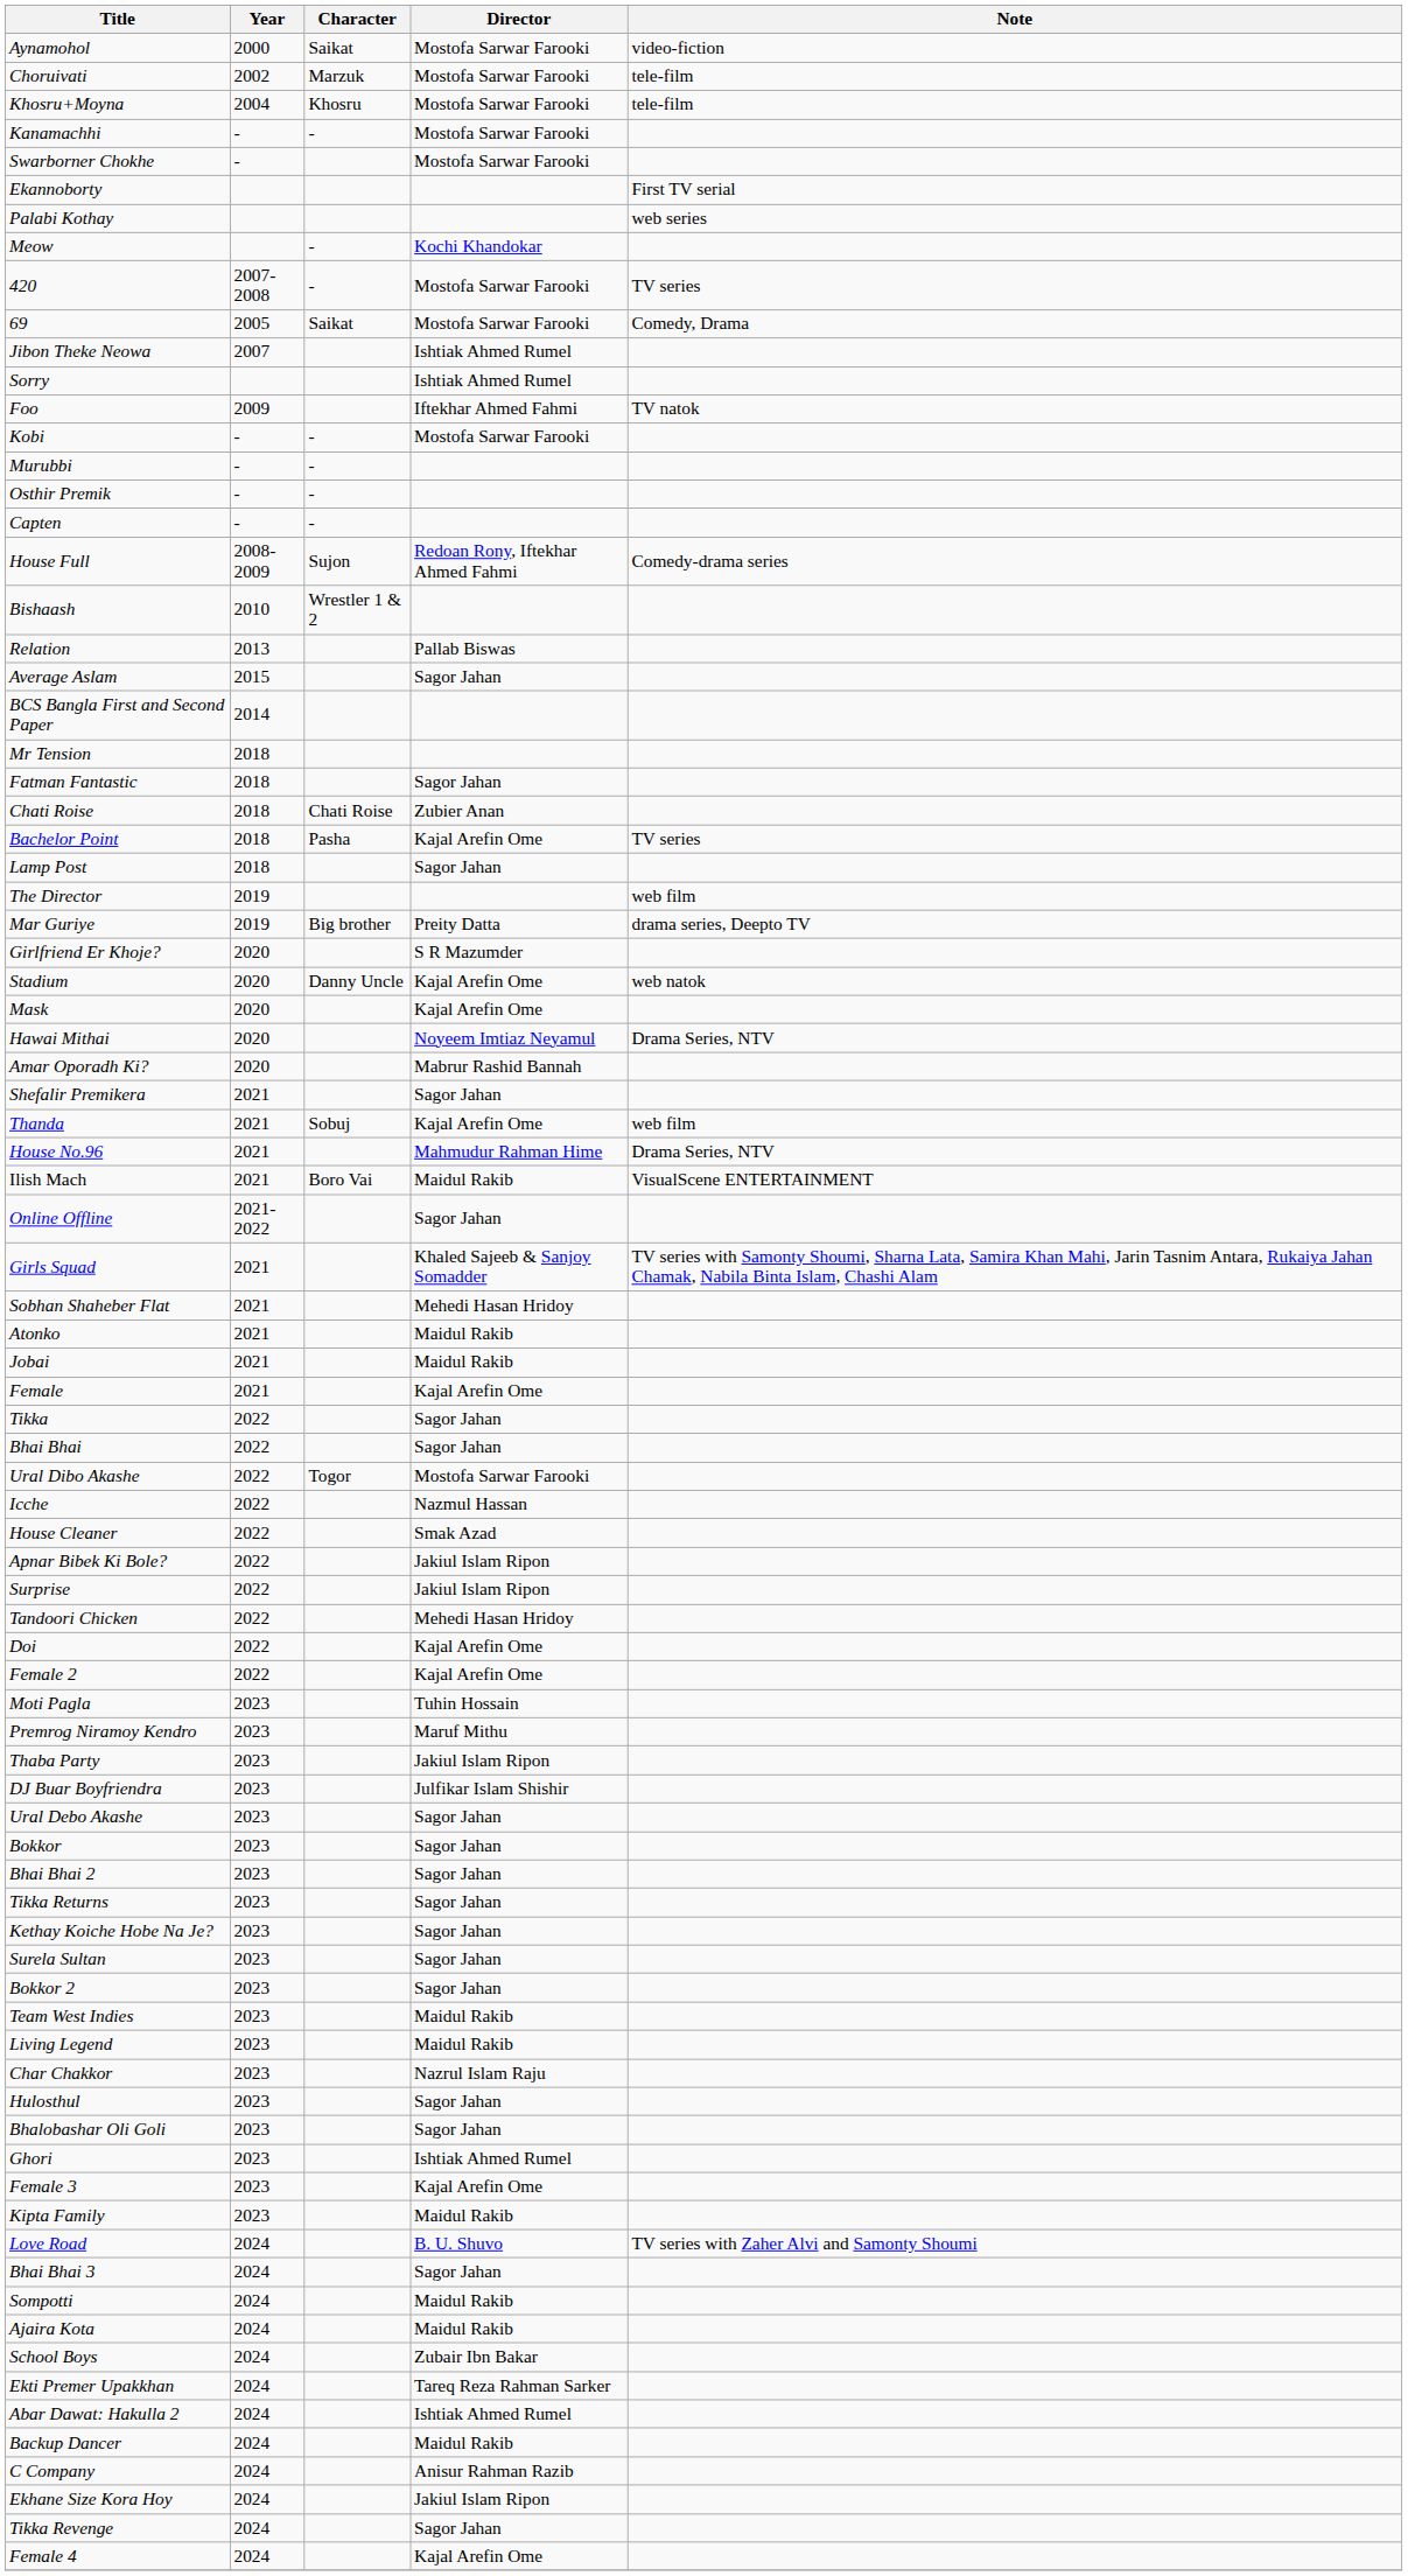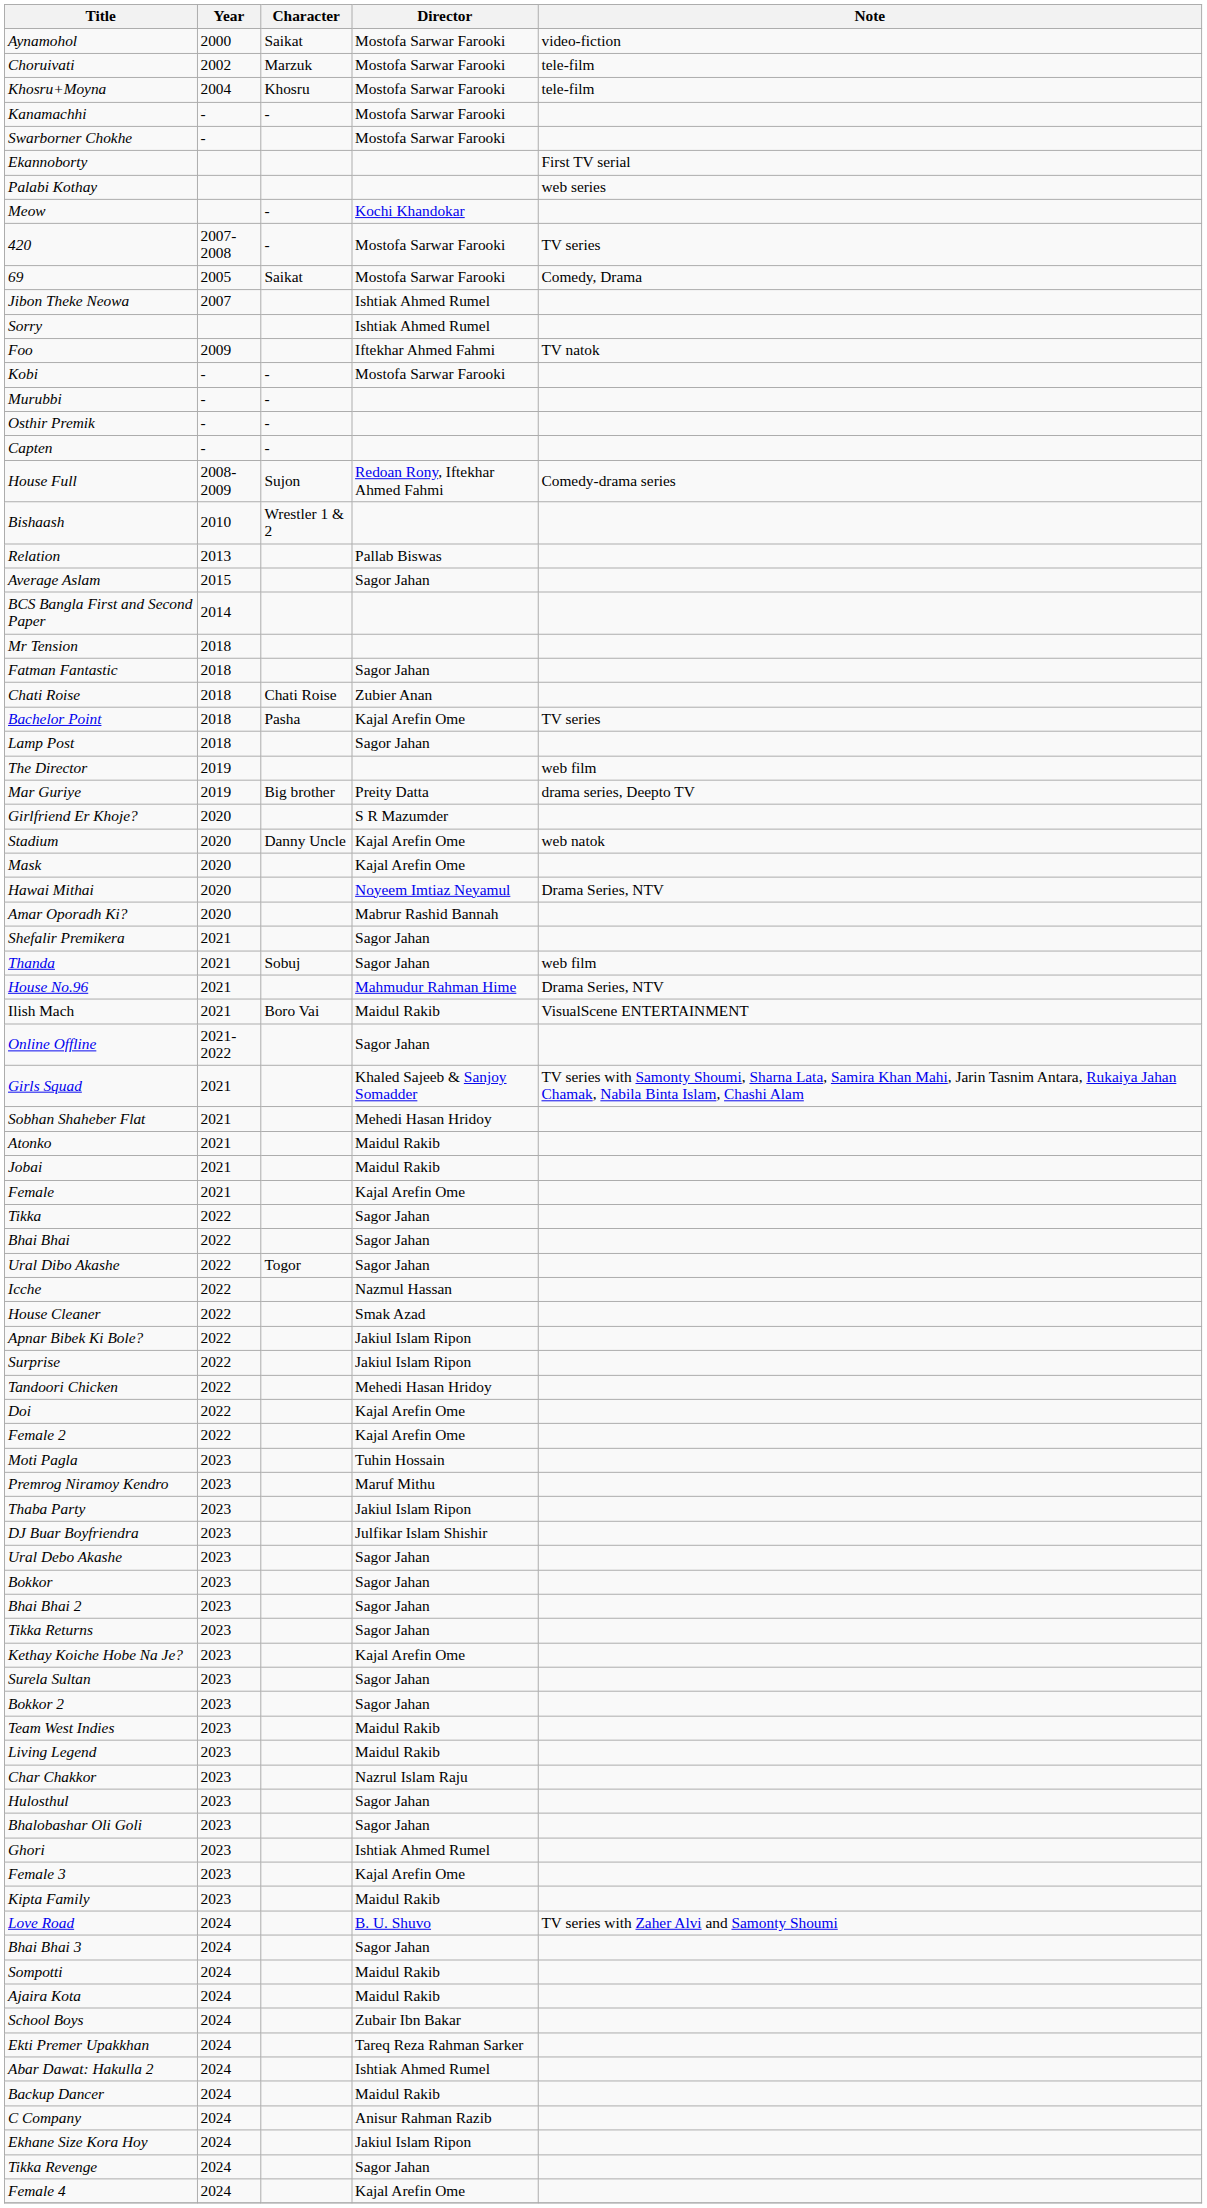Thanda | Director: Kajal Arefin Ome -> Sagor Jahan
Ural Dibo Akashe | Director: Mostofa Sarwar Farooki -> Sagor Jahan
Kethay Koiche Hobe Na Je? | Director: Sagor Jahan -> Kajal Arefin Ome
